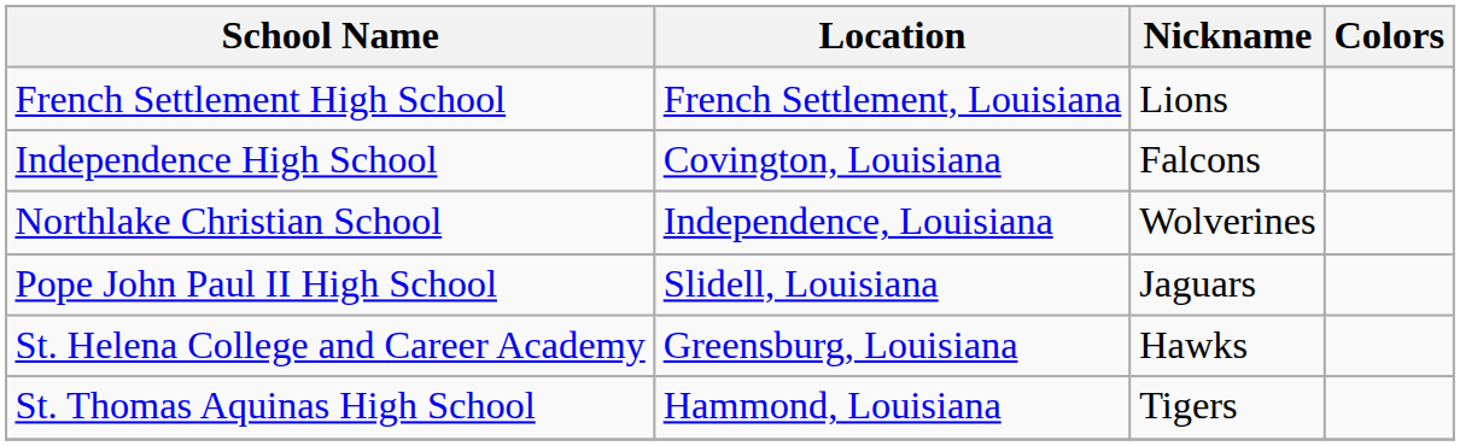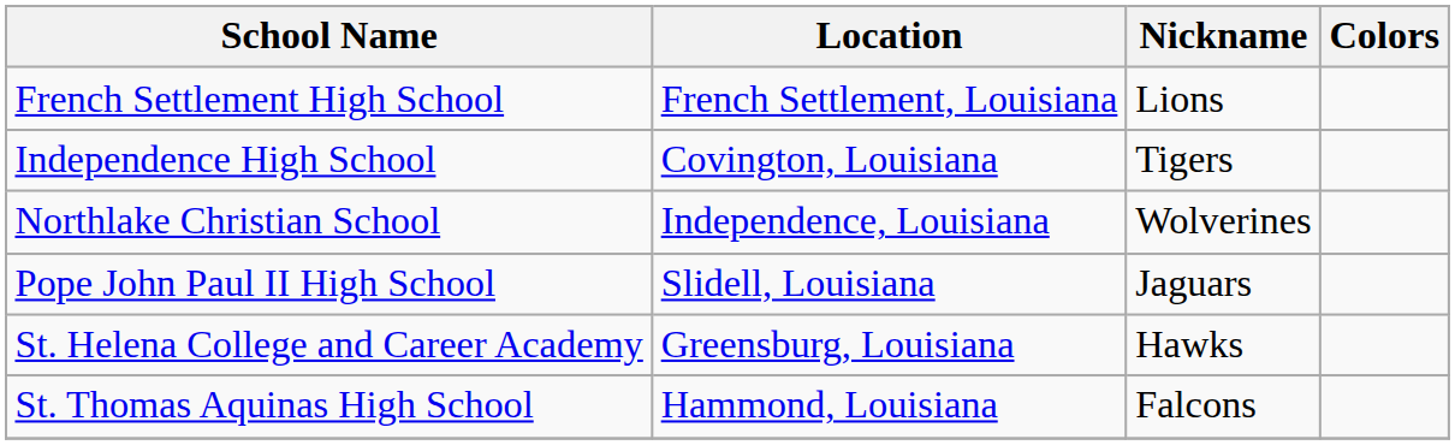Independence High School | Nickname: Falcons -> Tigers
St. Thomas Aquinas High School | Nickname: Tigers -> Falcons
